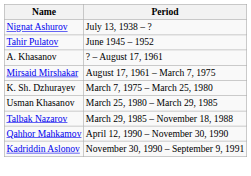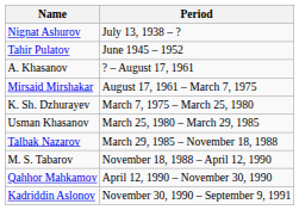+ row: M. S. Tabarov | November 18, 1988 – April 12, 1990
